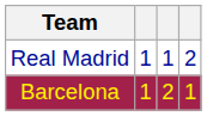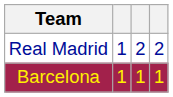Real Madrid | column 3: 1 -> 2
Barcelona | column 3: 2 -> 1
